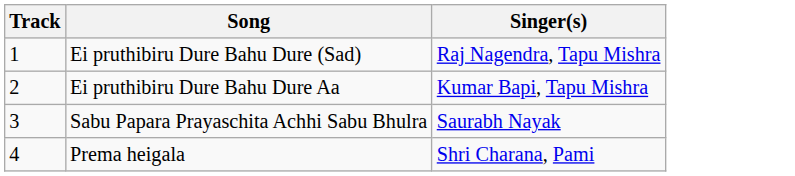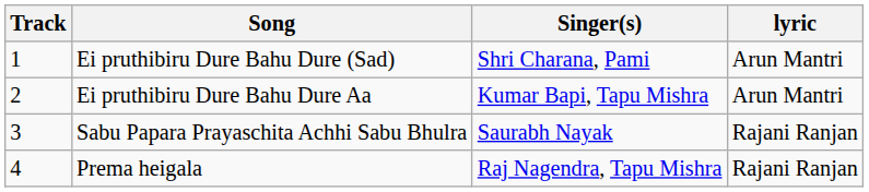+ column: lyric | Arun Mantri | Arun Mantri | Rajani Ranjan | Rajani Ranjan
Ei pruthibiru Dure Bahu Dure (Sad) | Singer(s): Raj Nagendra, Tapu Mishra -> Shri Charana, Pami
Prema heigala | Singer(s): Shri Charana, Pami -> Raj Nagendra, Tapu Mishra
